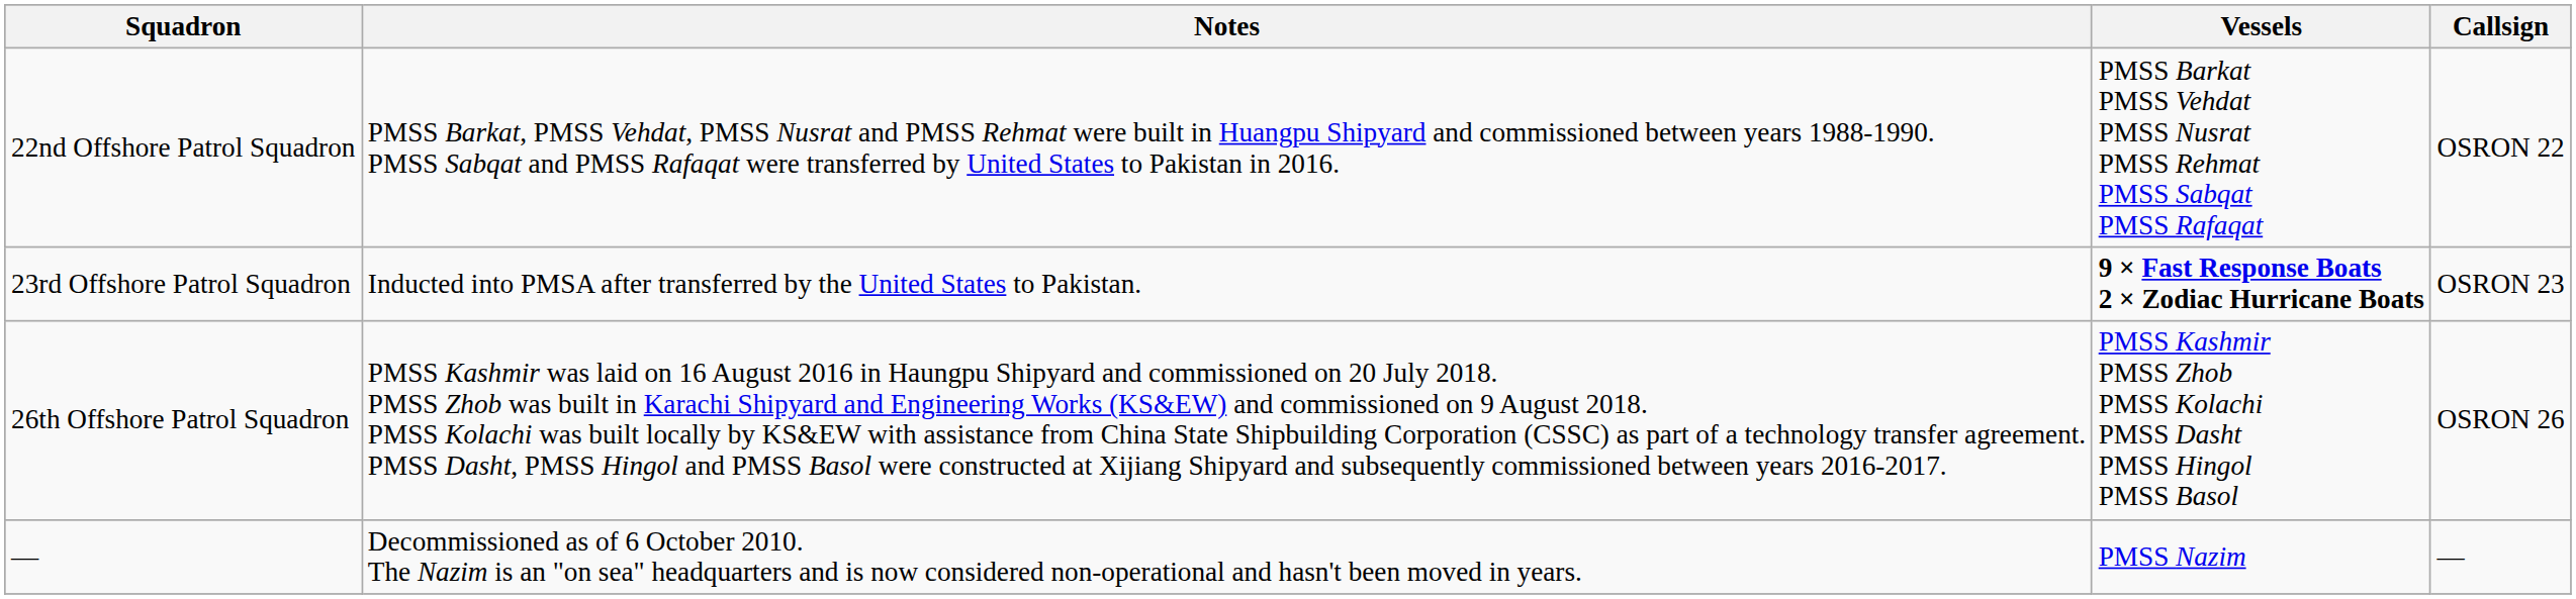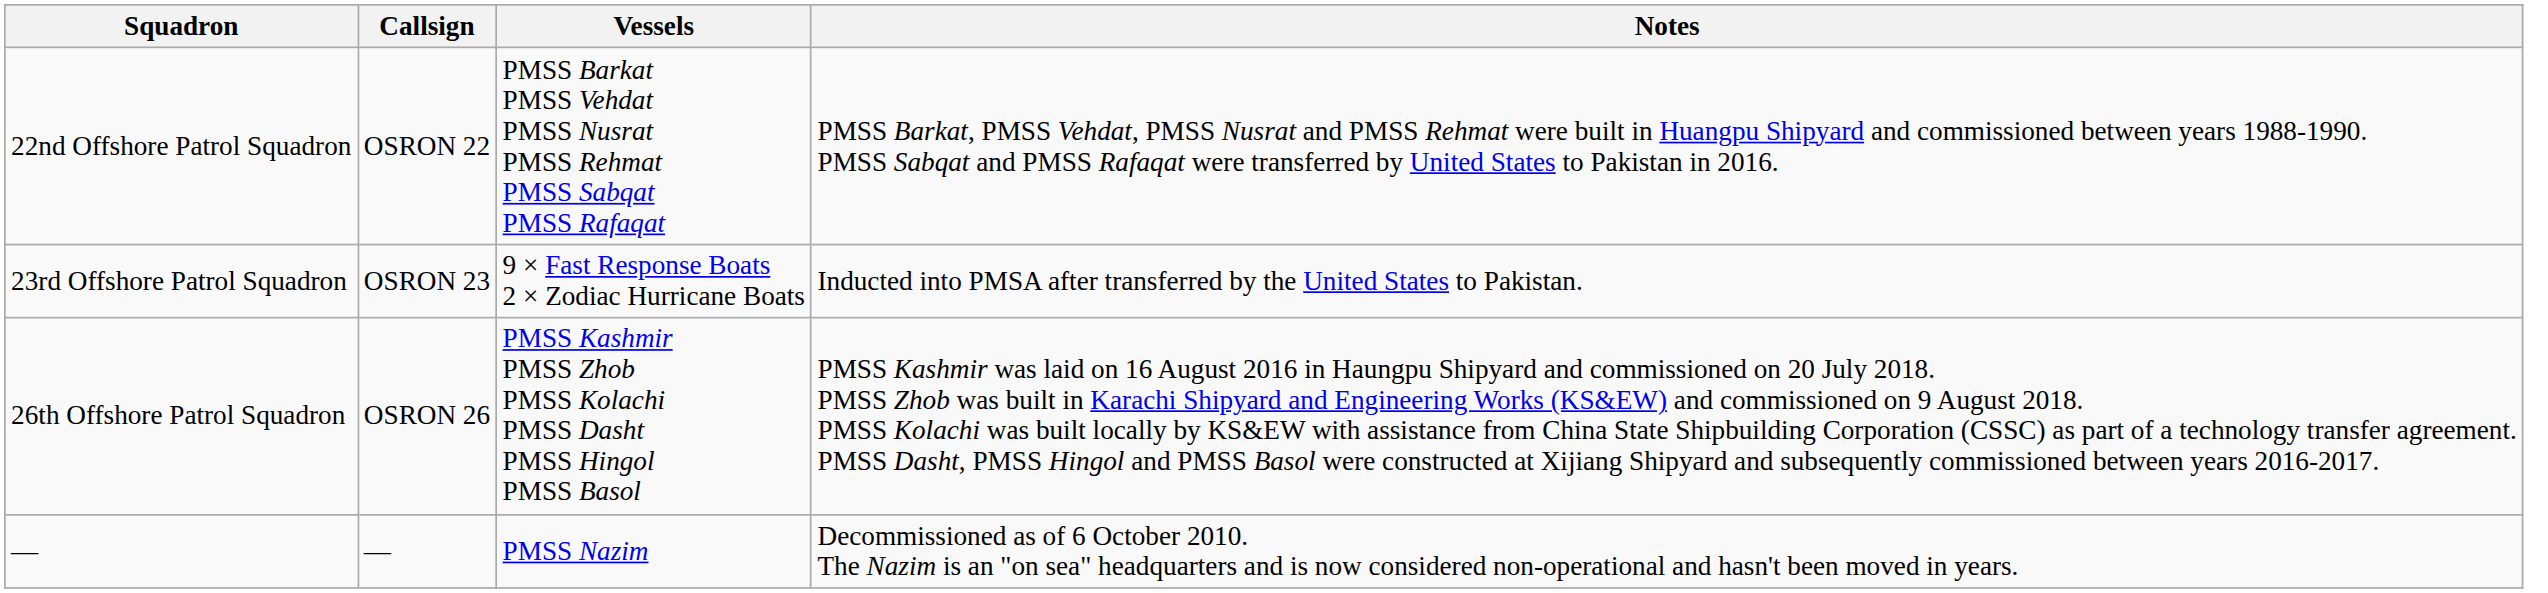columns swapped: Callsign <-> Notes
23rd Offshore Patrol Squadron | Vessels: bold -> normal
